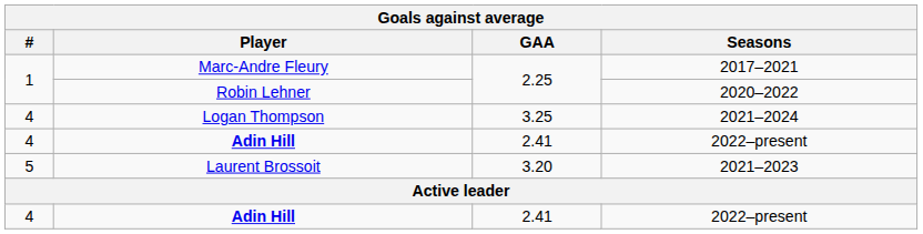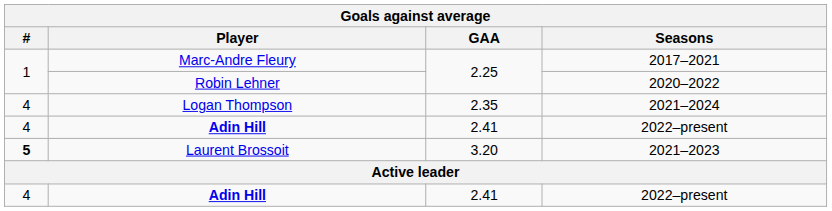Logan Thompson | GAA: 3.25 -> 2.35
Laurent Brossoit | #: normal -> bold
